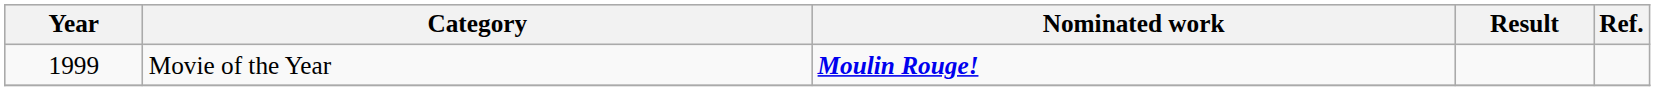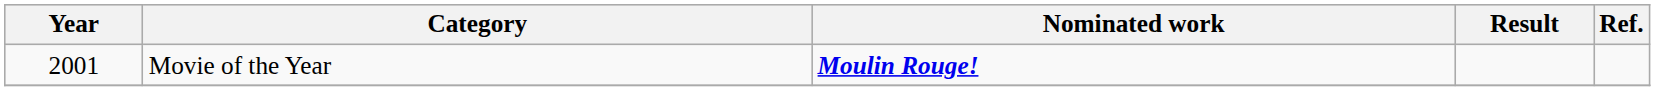Movie of the Year | Year: 1999 -> 2001
